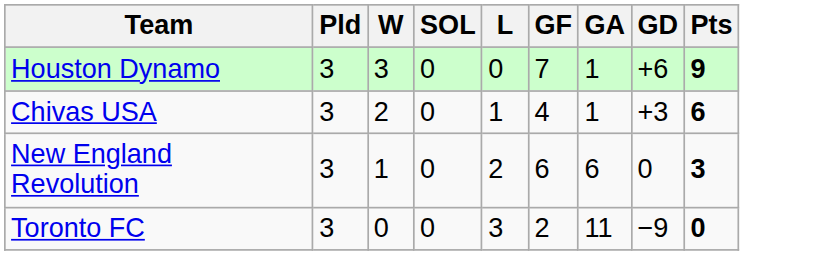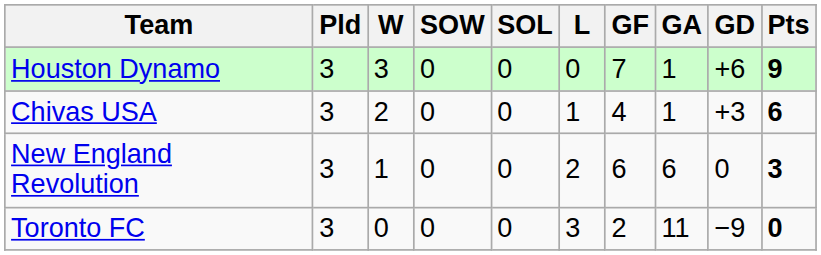+ column: SOW | 0 | 0 | 0 | 0
